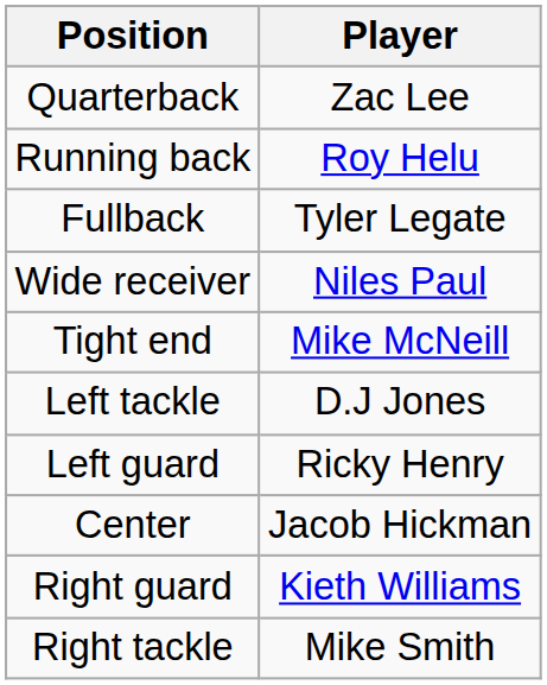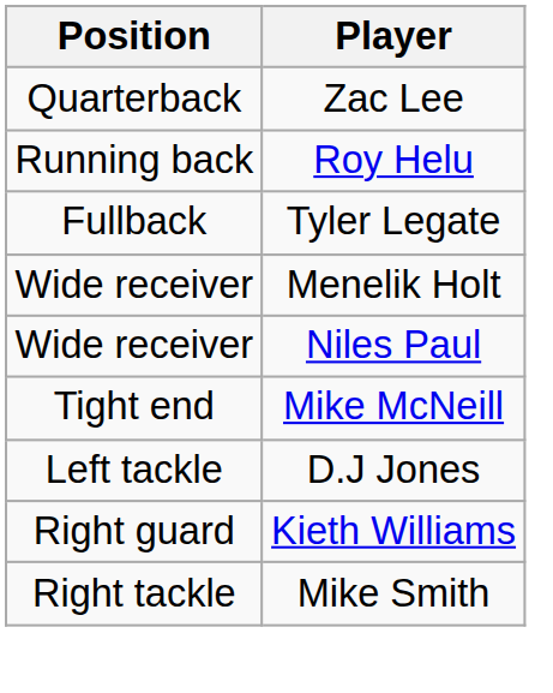+ row: Wide receiver | Menelik Holt
- row: Left guard | Ricky Henry
- row: Center | Jacob Hickman
